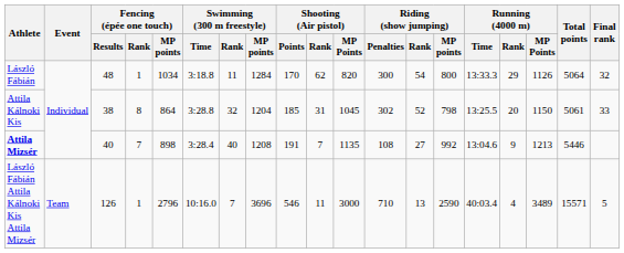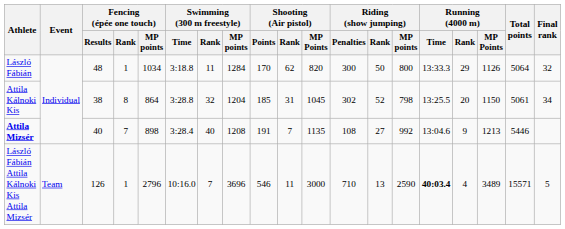László Fábián | Riding (show jumping) / Rank: 54 -> 50
Attila Kálnoki Kis | Final rank: 33 -> 34
László Fábián Attila Kálnoki Kis Attila Mizsér | Running (4000 m) / Time: normal -> bold
